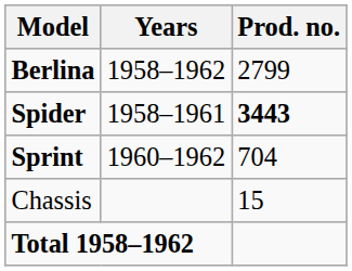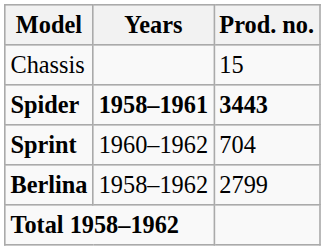rows swapped: Berlina <-> Chassis
Spider | Years: normal -> bold
